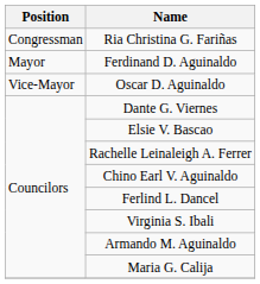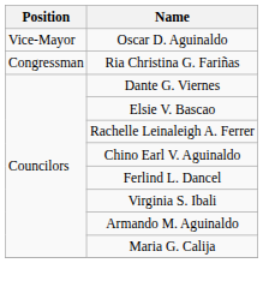rows swapped: Ria Christina G. Fariñas <-> Oscar D. Aguinaldo
- row: Mayor | Ferdinand D. Aguinaldo
